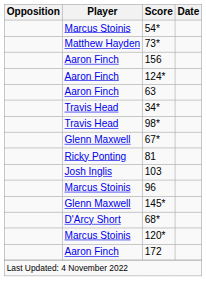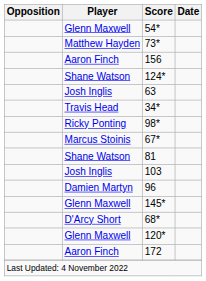54* | Player: Marcus Stoinis -> Glenn Maxwell
124* | Player: Aaron Finch -> Shane Watson
63 | Player: Aaron Finch -> Josh Inglis
98* | Player: Travis Head -> Ricky Ponting
67* | Player: Glenn Maxwell -> Marcus Stoinis
81 | Player: Ricky Ponting -> Shane Watson
96 | Player: Marcus Stoinis -> Damien Martyn
120* | Player: Marcus Stoinis -> Glenn Maxwell
